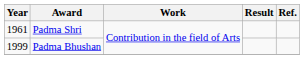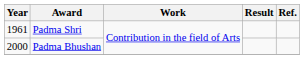Padma Bhushan | Year: 1999 -> 2000
